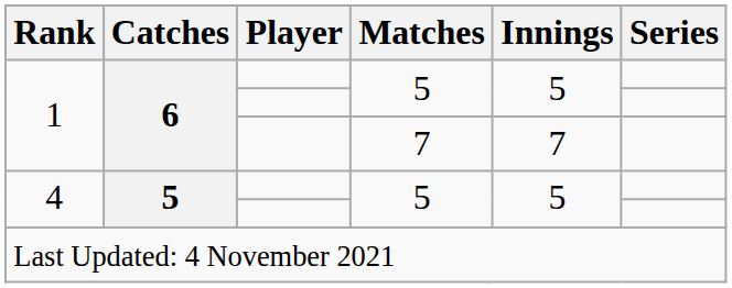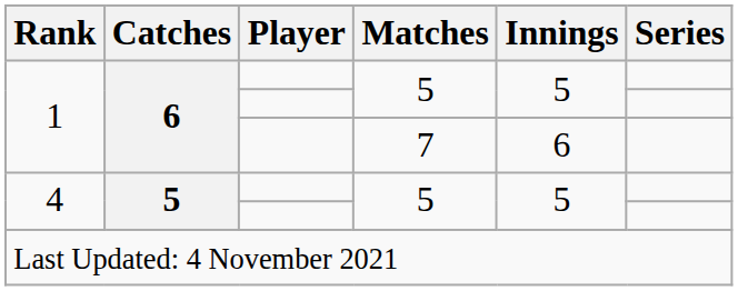1 / 7 | Innings: 7 -> 6
